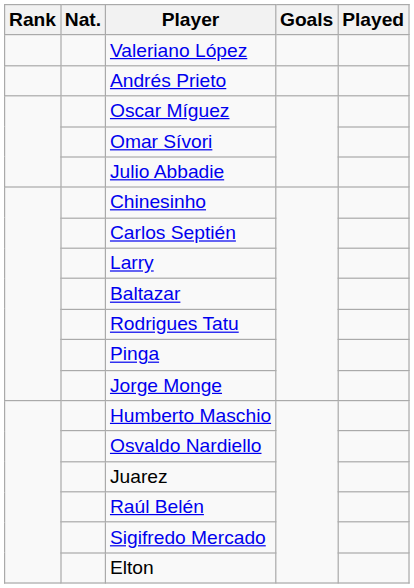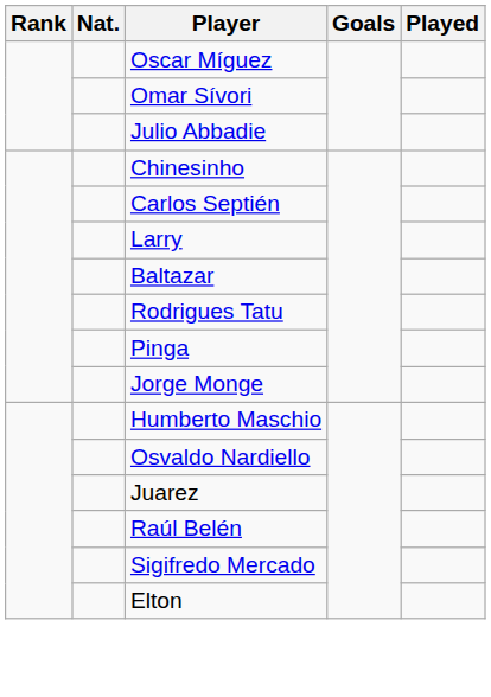- row: Valeriano López
- row: Andrés Prieto
